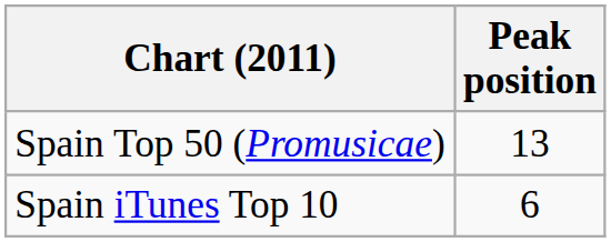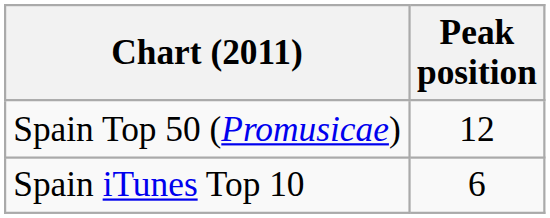Spain Top 50 (Promusicae) | Peak position: 13 -> 12
